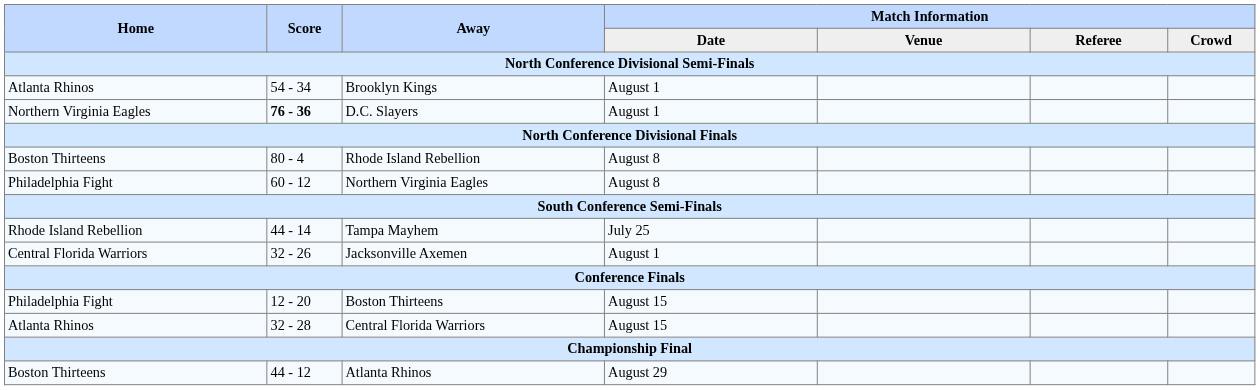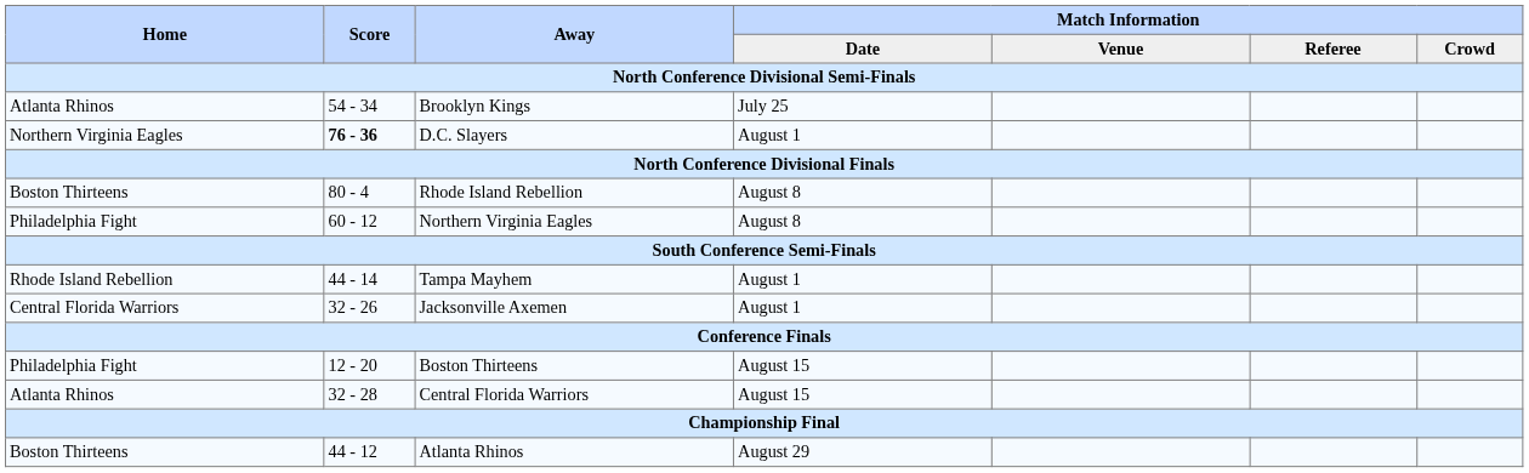Brooklyn Kings | Match Information / Date: August 1 -> July 25
Tampa Mayhem | Match Information / Date: July 25 -> August 1
